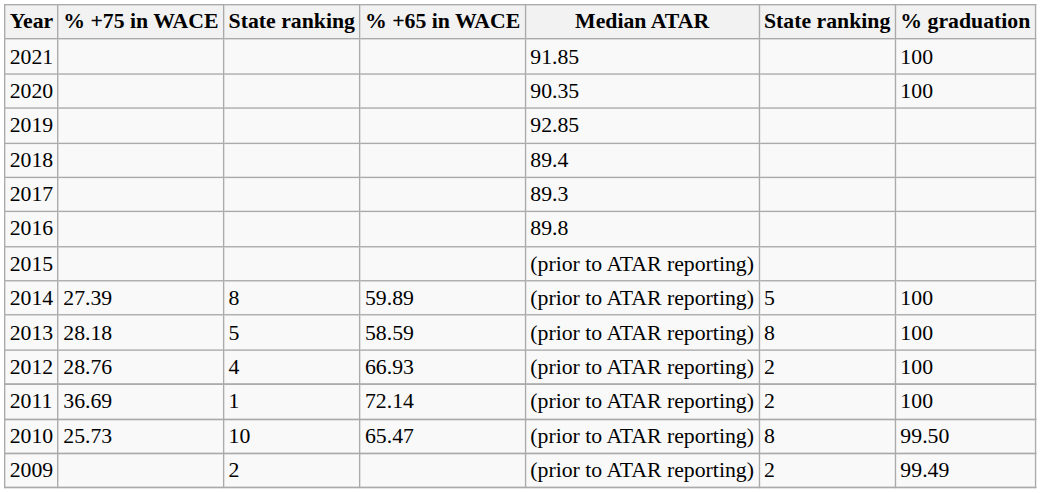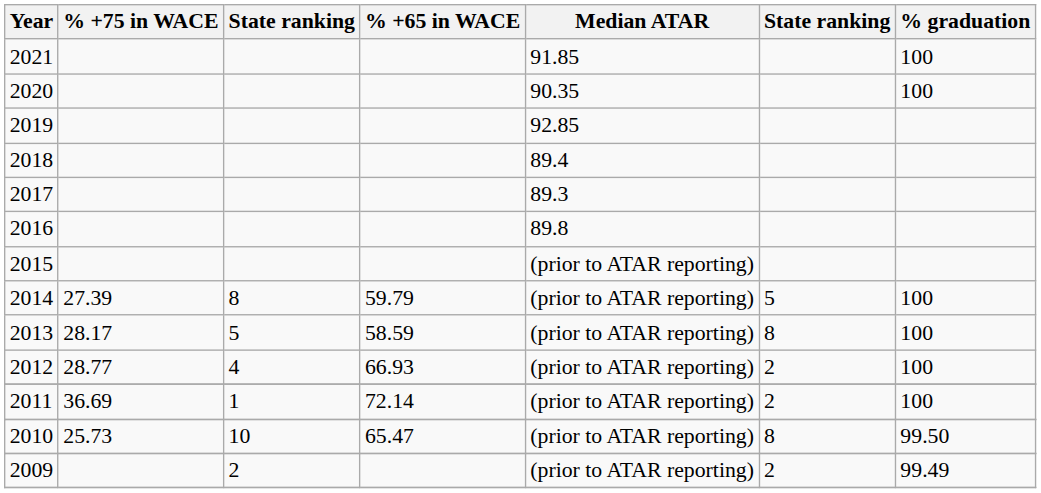2014 | % +65 in WACE: 59.89 -> 59.79
2013 | % +75 in WACE: 28.18 -> 28.17
2012 | % +75 in WACE: 28.76 -> 28.77
